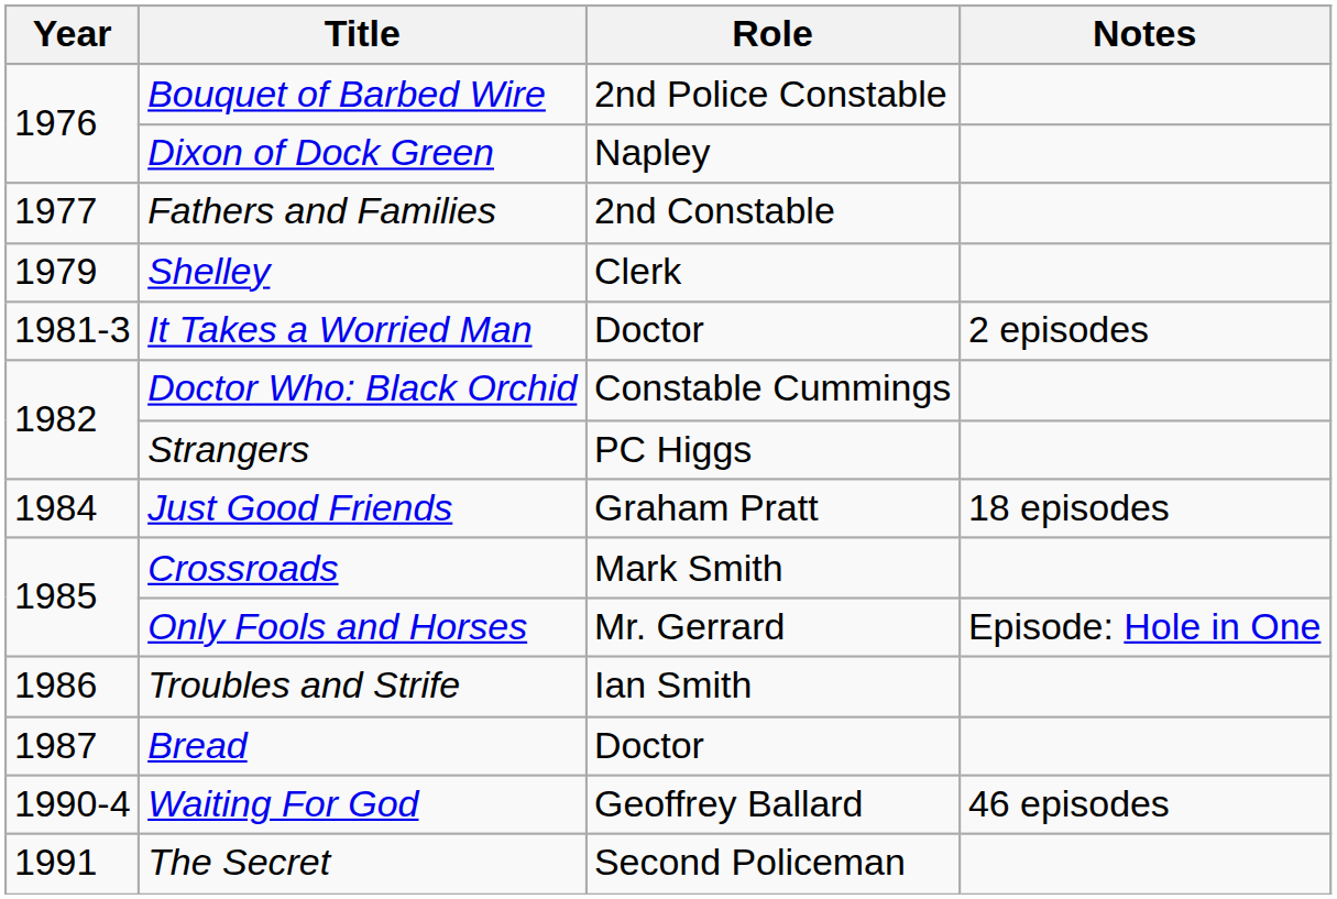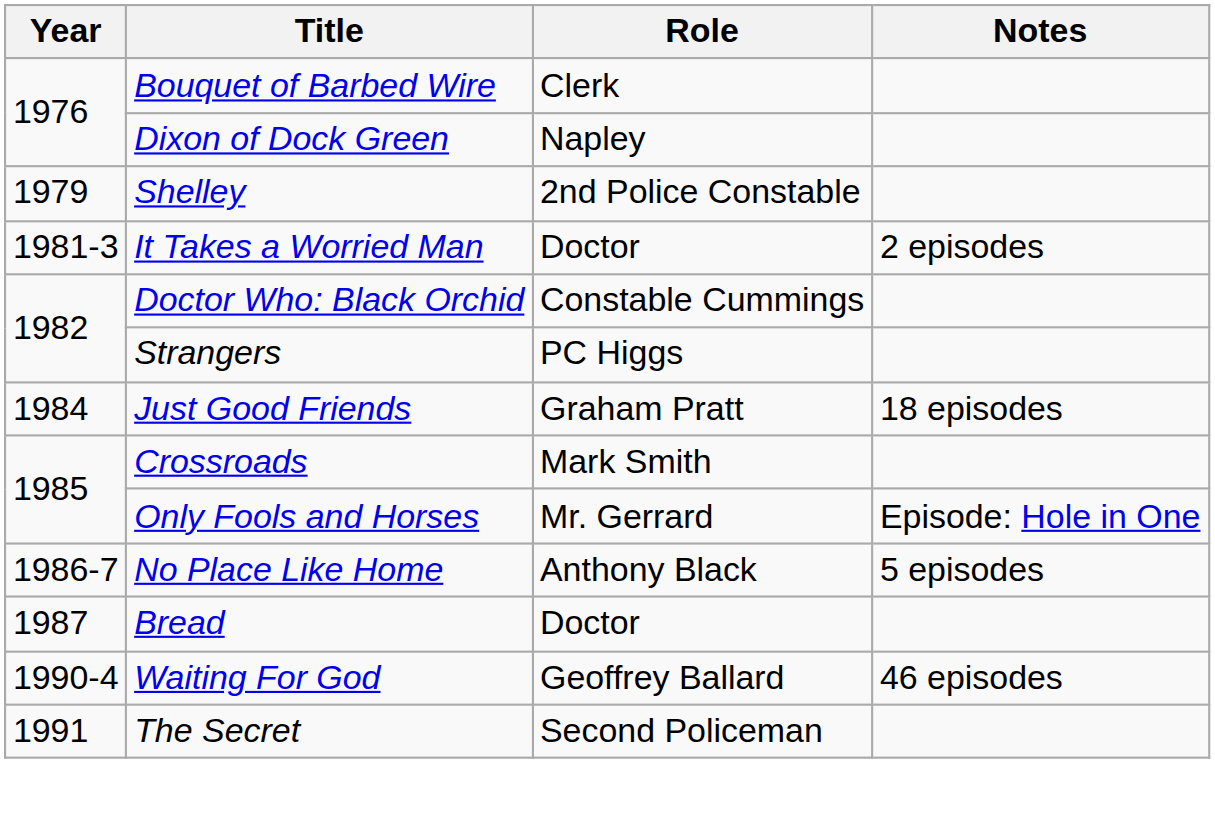Bouquet of Barbed Wire | Role: 2nd Police Constable -> Clerk
- row: 1977 | Fathers and Families | 2nd Constable
Shelley | Role: Clerk -> 2nd Police Constable
- row: 1986 | Troubles and Strife | Ian Smith
+ row: 1986-7 | No Place Like Home | Anthony Black | 5 episodes
